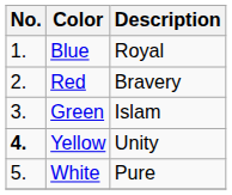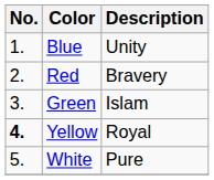Blue | Description: Royal -> Unity
Yellow | Description: Unity -> Royal
